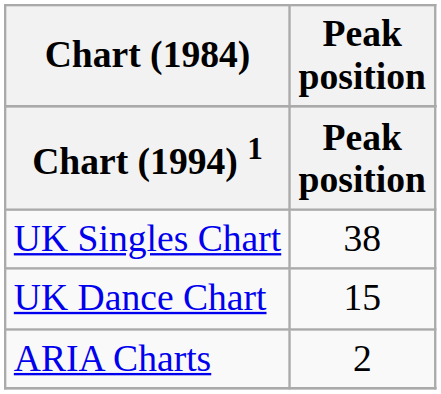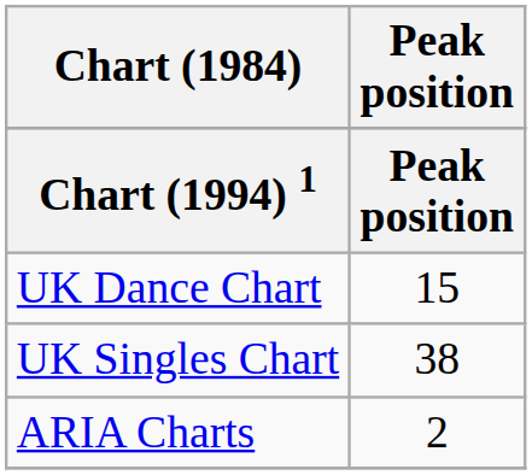rows swapped: UK Singles Chart <-> UK Dance Chart
